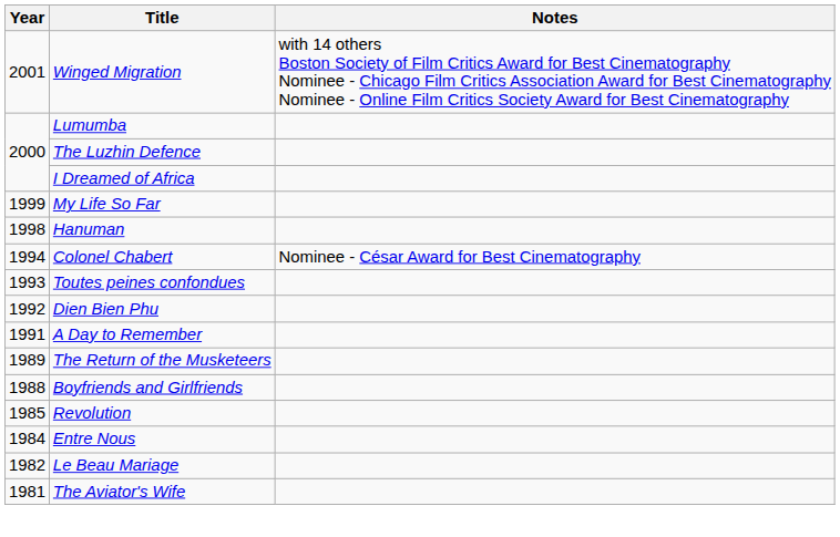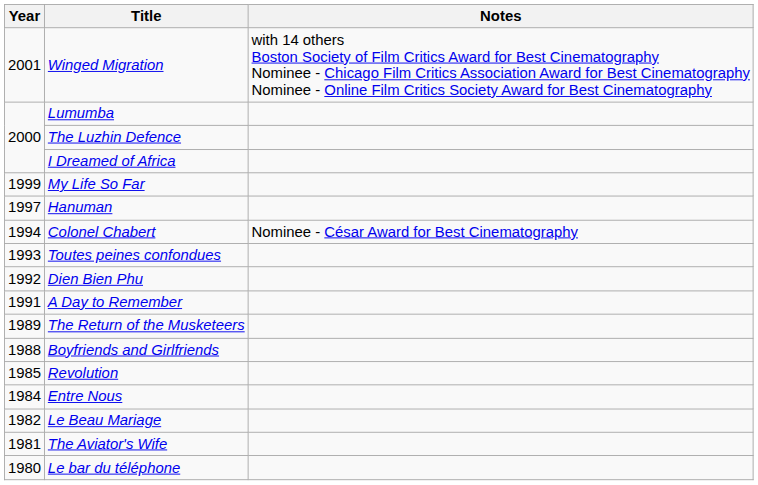Hanuman | Year: 1998 -> 1997
+ row: 1980 | Le bar du téléphone
